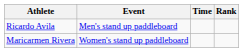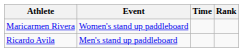rows swapped: Ricardo Avila <-> Maricarmen Rivera
